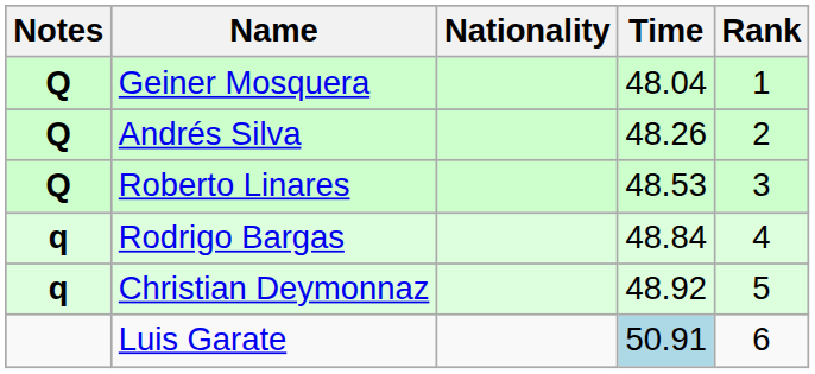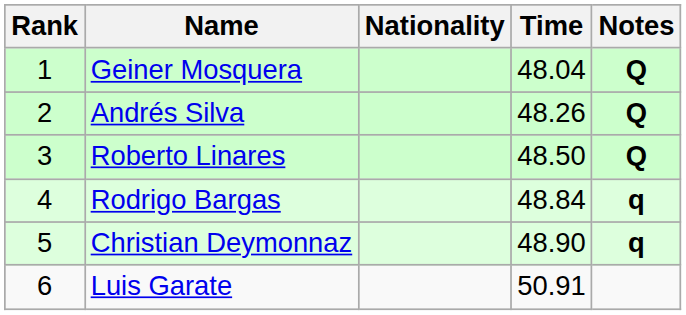columns swapped: Rank <-> Notes
Roberto Linares | Time: 48.53 -> 48.50
Christian Deymonnaz | Time: 48.92 -> 48.90
Luis Garate | Time: lightblue background -> no background
